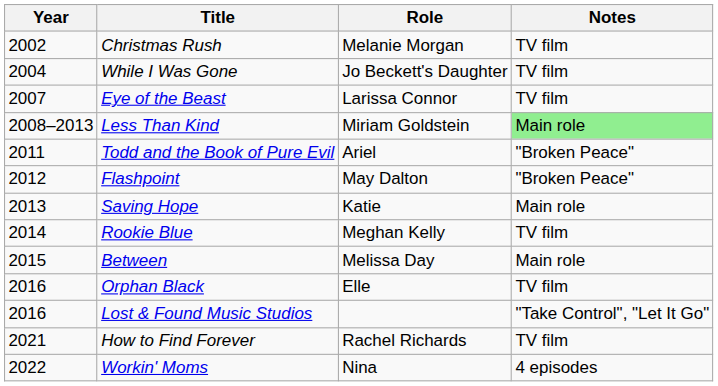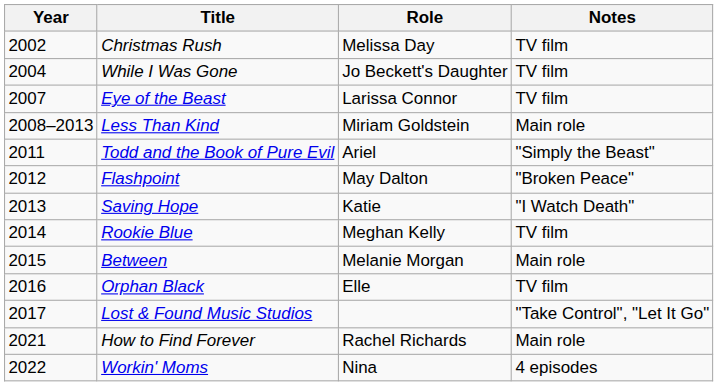Christmas Rush | Role: Melanie Morgan -> Melissa Day
Less Than Kind | Notes: lightgreen background -> no background
Todd and the Book of Pure Evil | Notes: "Broken Peace" -> "Simply the Beast"
Saving Hope | Notes: Main role -> "I Watch Death"
Between | Role: Melissa Day -> Melanie Morgan
Lost & Found Music Studios | Year: 2016 -> 2017
How to Find Forever | Notes: TV film -> Main role
